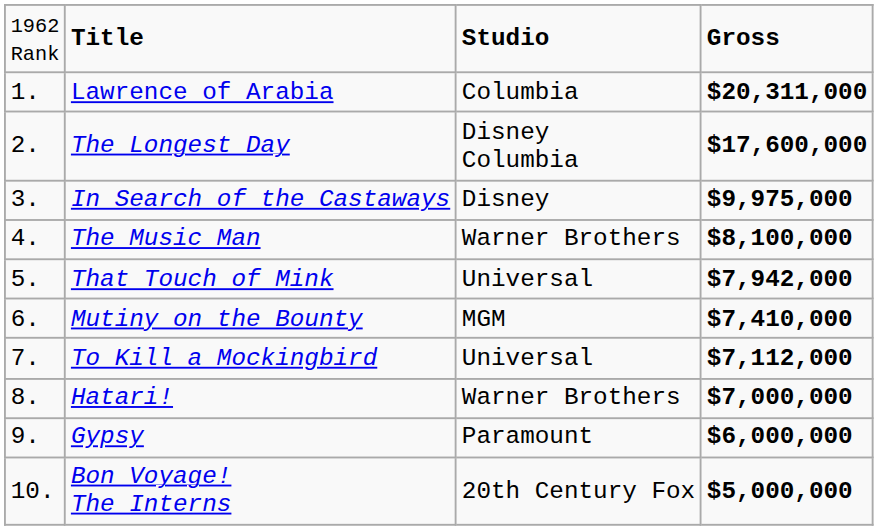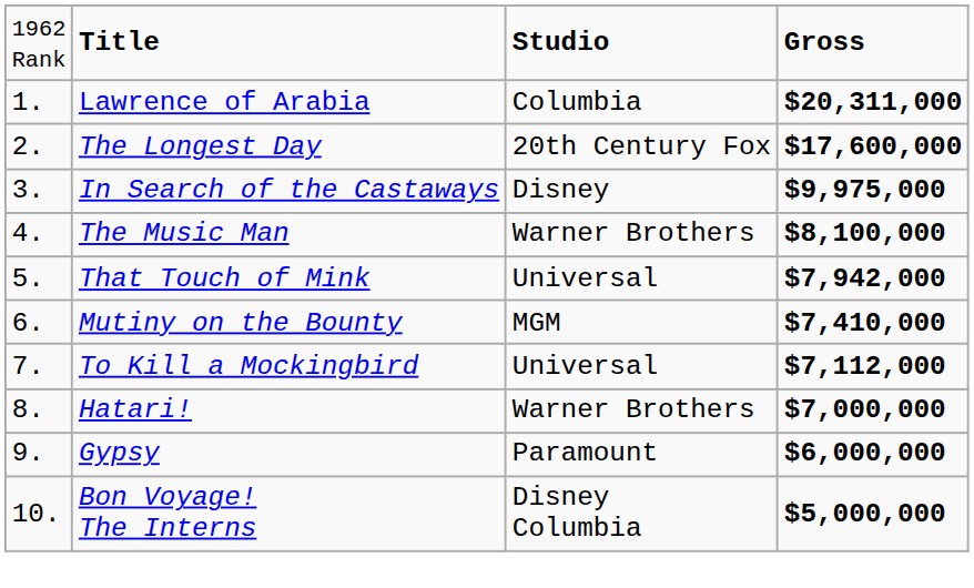The Longest Day | column 3: Disney Columbia -> 20th Century Fox
Bon Voyage! The Interns | column 3: 20th Century Fox -> Disney Columbia
